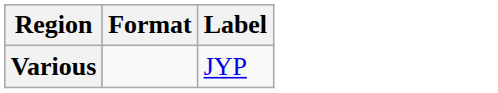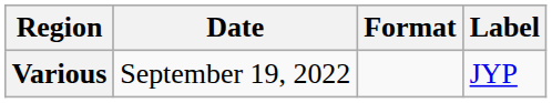+ column: Date | September 19, 2022
